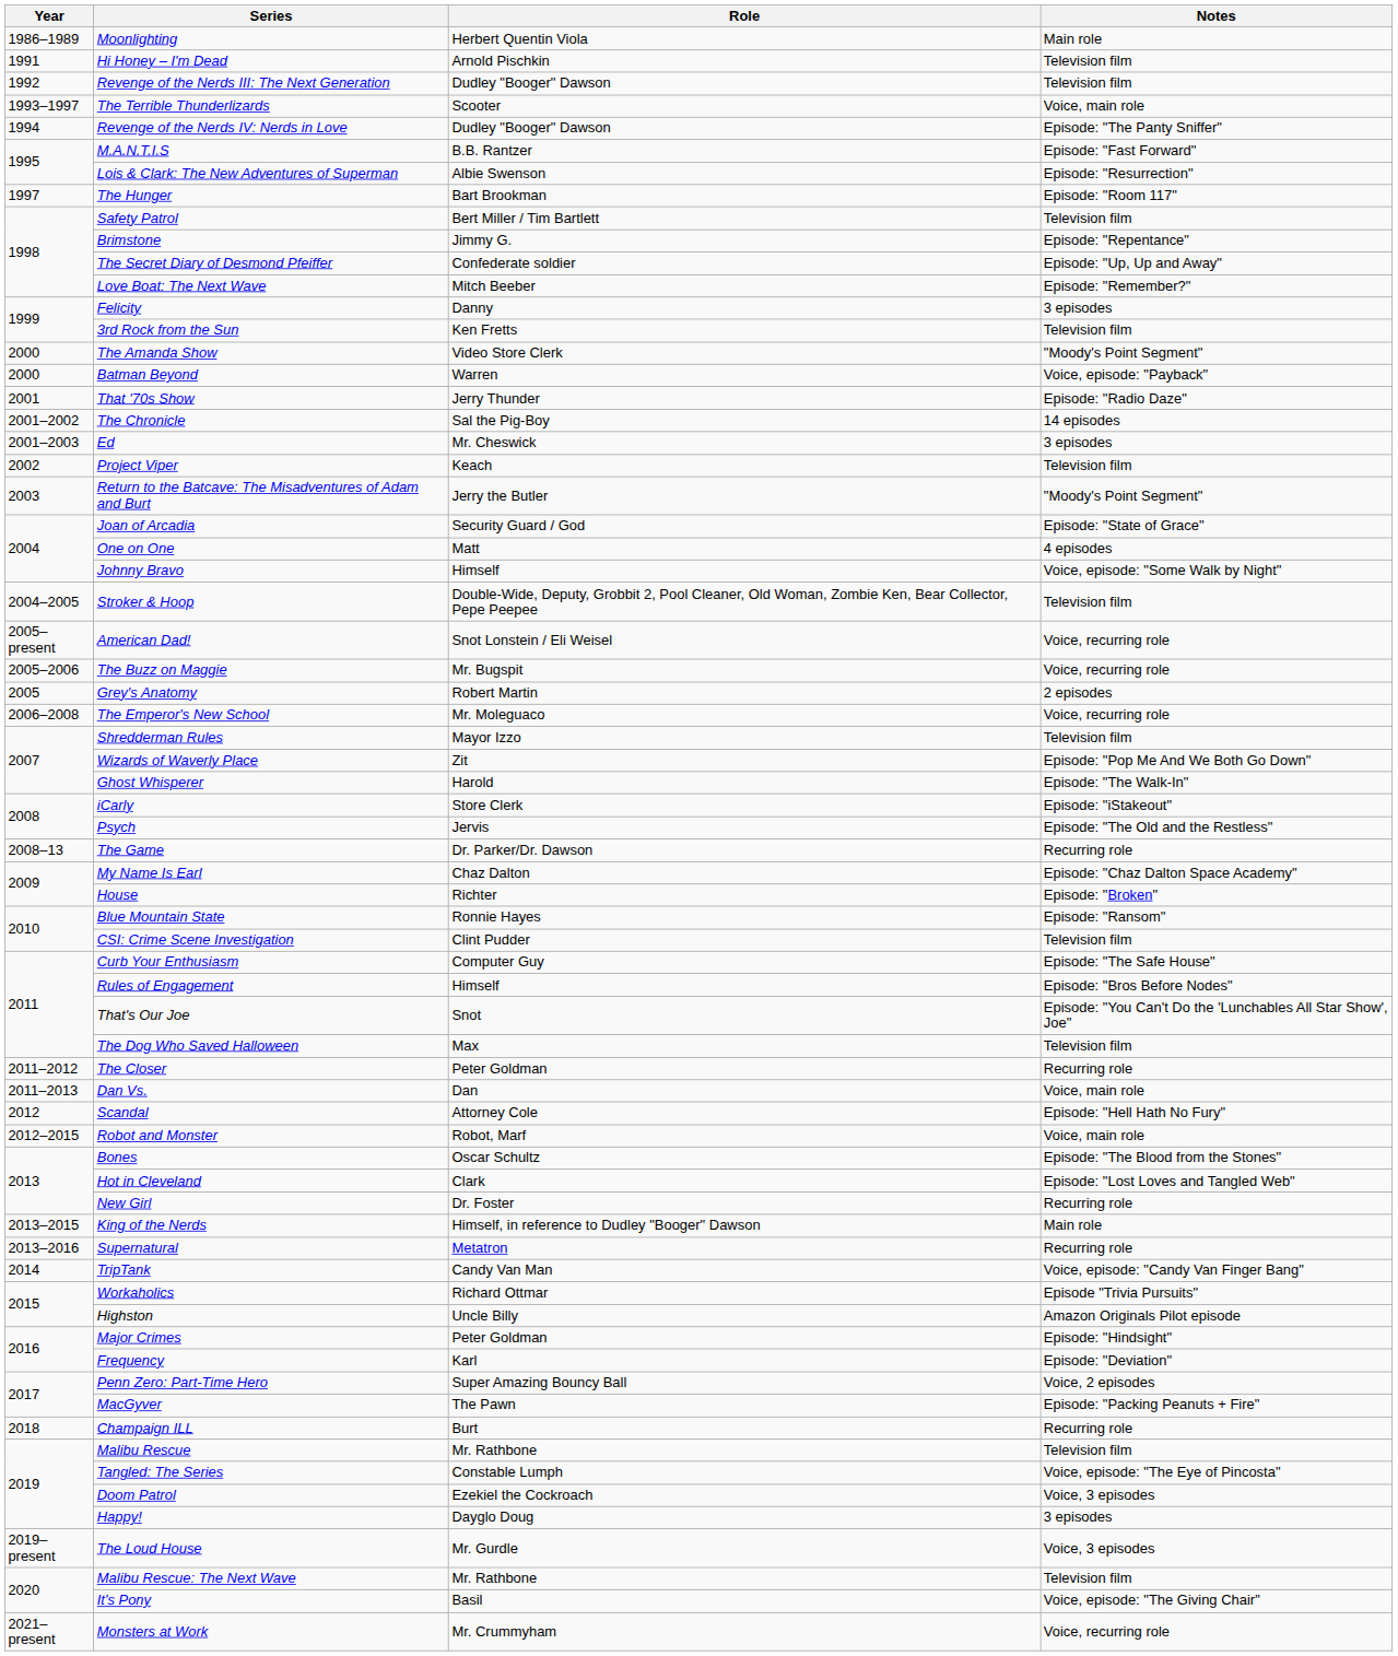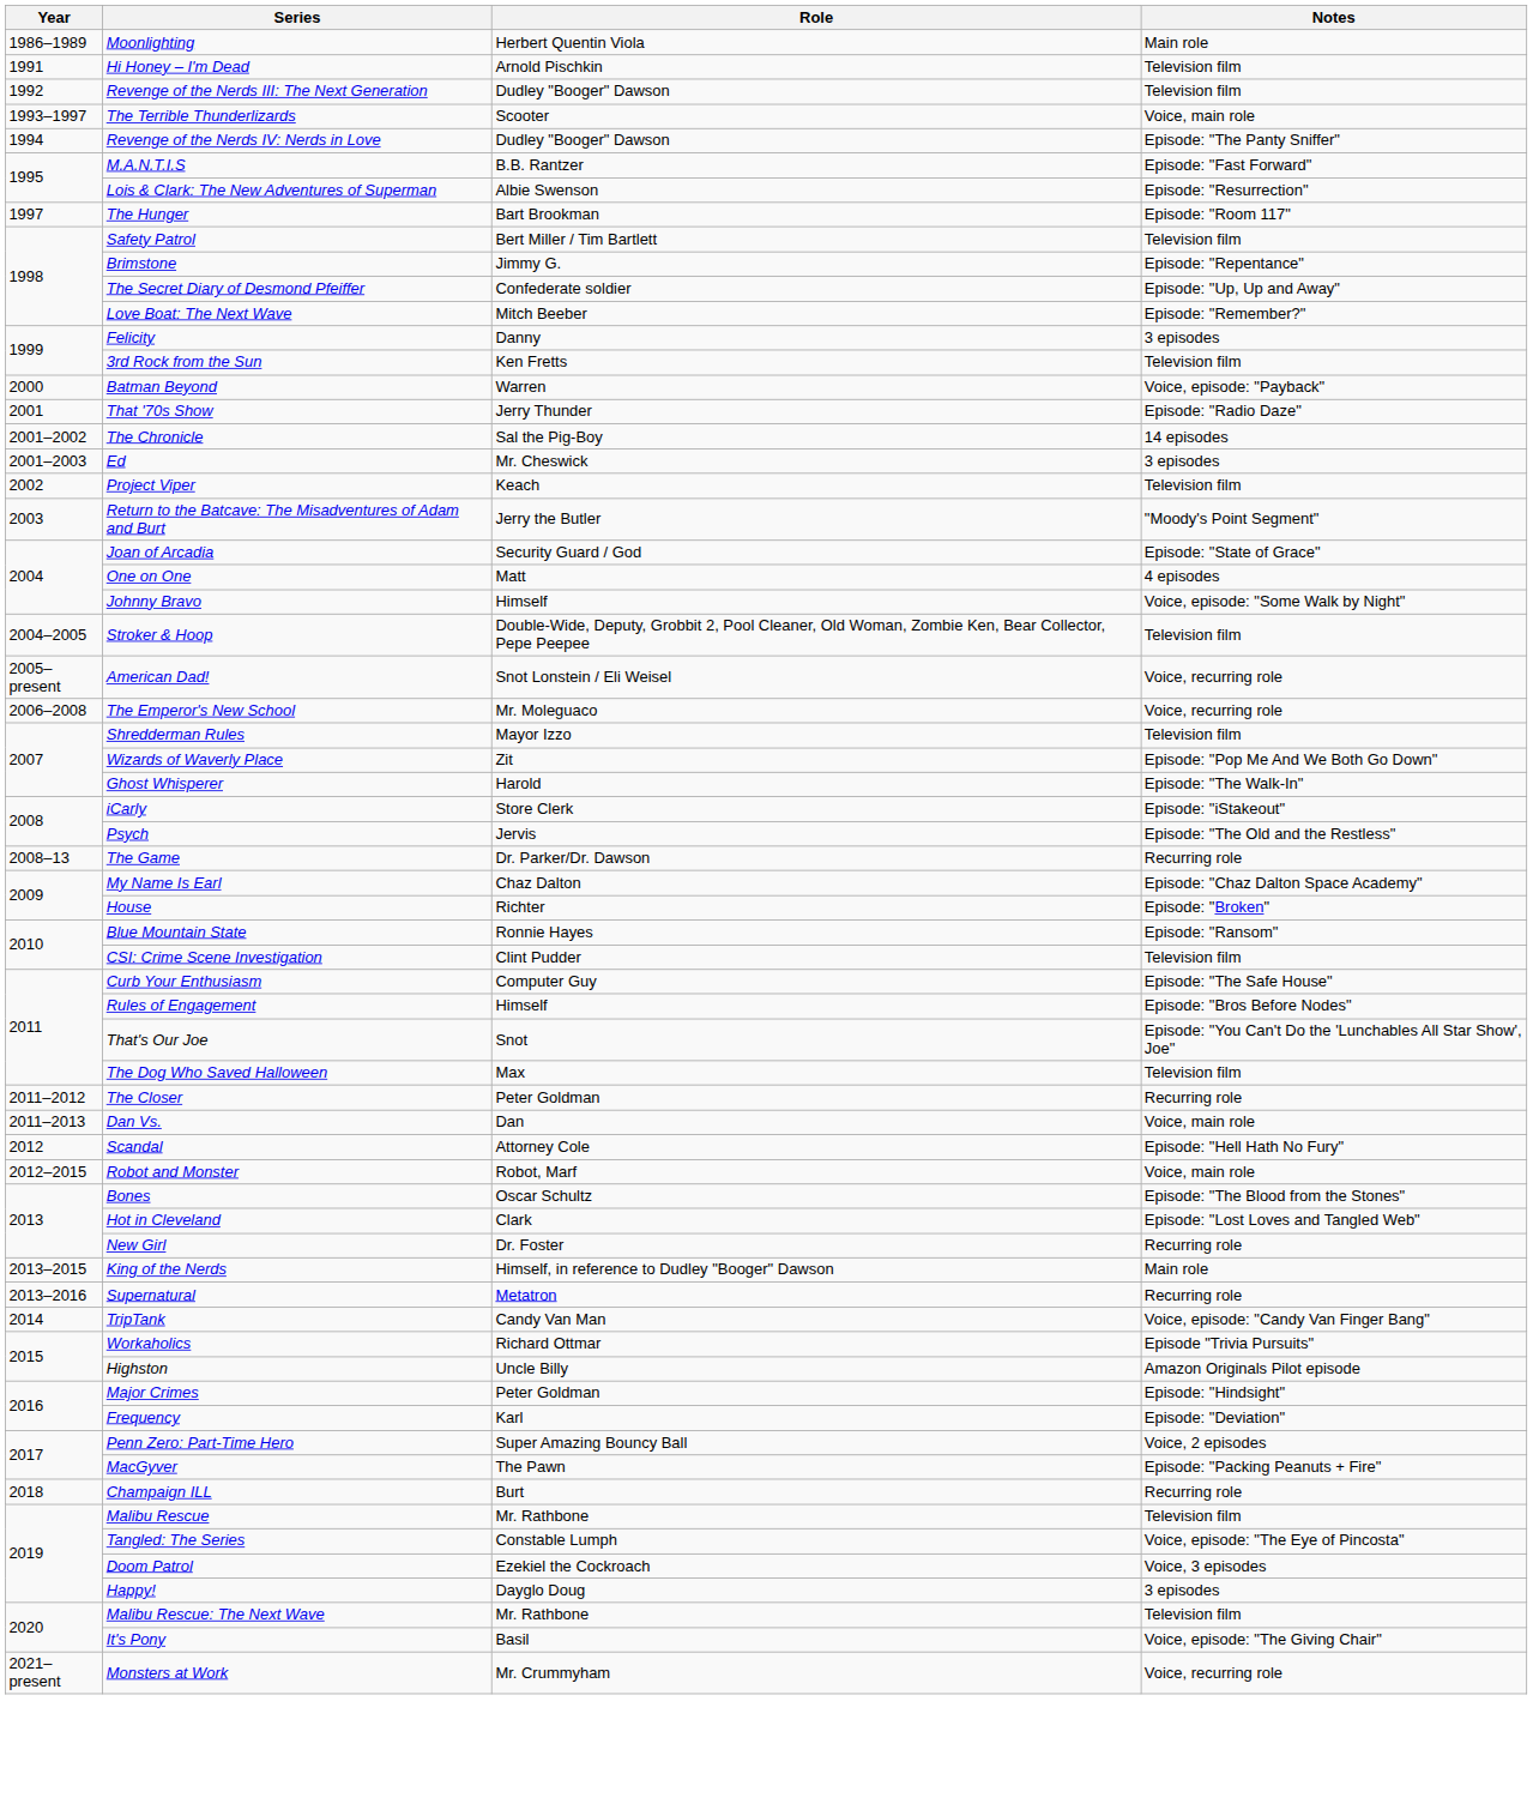- row: 2000 | The Amanda Show | Video Store Clerk | "Moody's Point Segment"
- row: 2005–2006 | The Buzz on Maggie | Mr. Bugspit | Voice, recurring role
- row: 2005 | Grey's Anatomy | Robert Martin | 2 episodes
- row: 2019–present | The Loud House | Mr. Gurdle | Voice, 3 episodes
